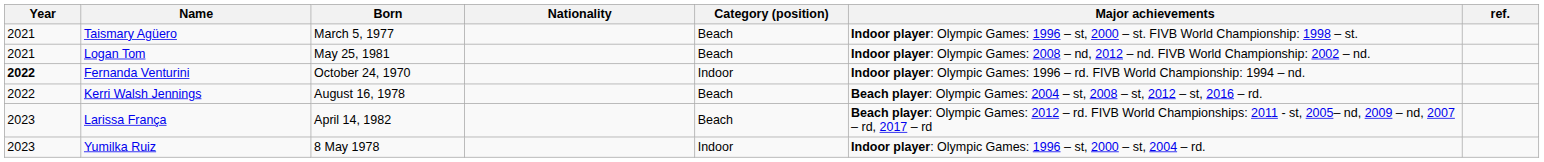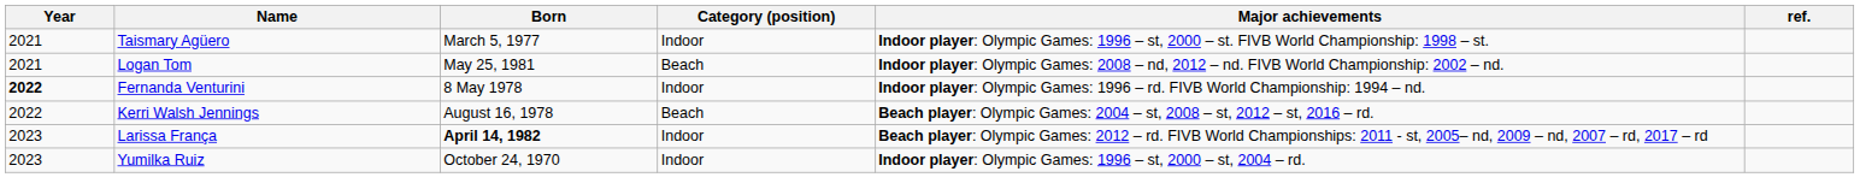- column: Nationality
Taismary Agüero | Category (position): Beach -> Indoor
Fernanda Venturini | Born: October 24, 1970 -> 8 May 1978
Larissa França | Born: normal -> bold
Larissa França | Category (position): Beach -> Indoor
Yumilka Ruiz | Born: 8 May 1978 -> October 24, 1970
